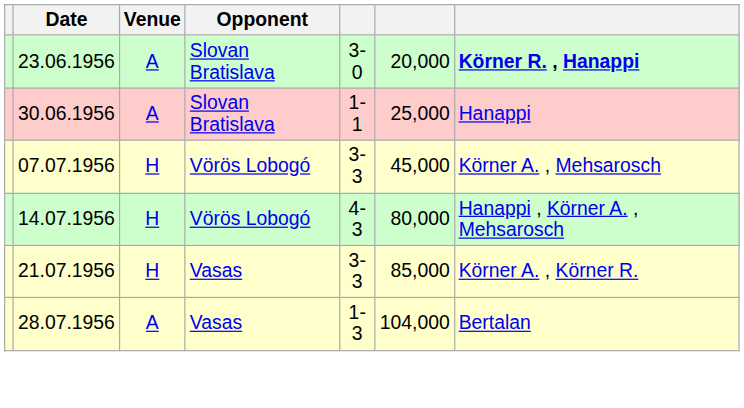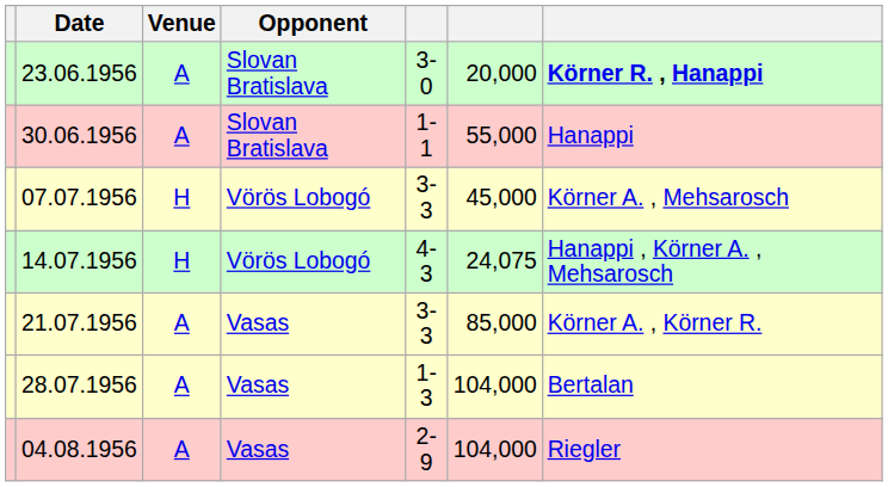30.06.1956 | column 6: 25,000 -> 55,000
14.07.1956 | column 6: 80,000 -> 24,075
21.07.1956 | Venue: H -> A
+ row: 04.08.1956 | A | Vasas | 2-9 | 104,000 | Riegler
